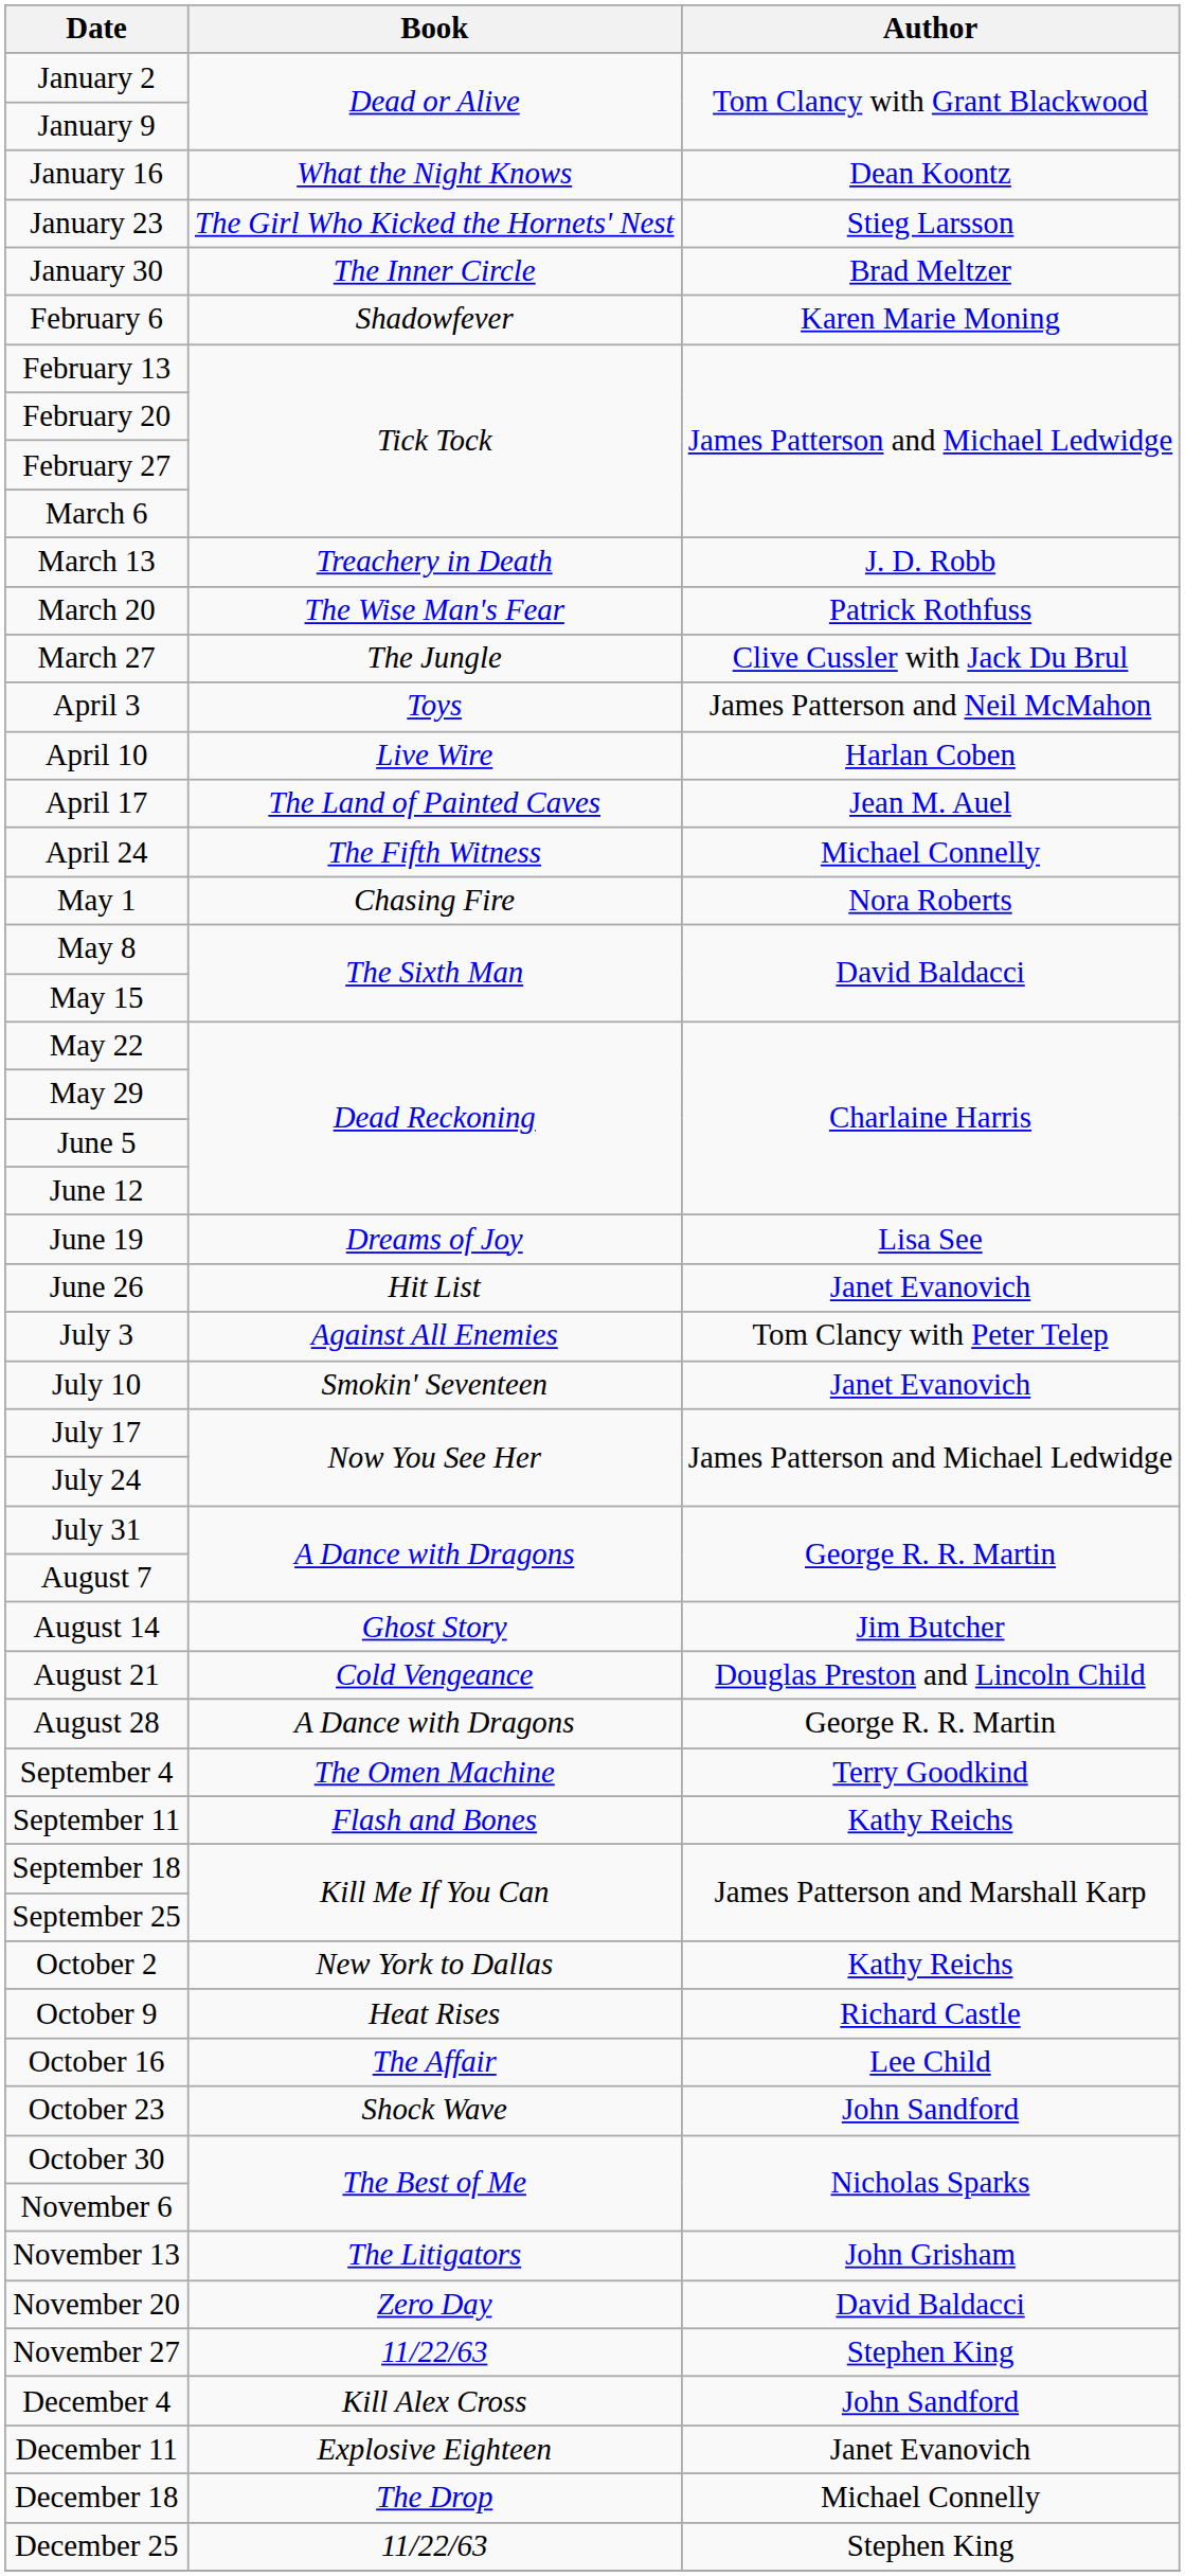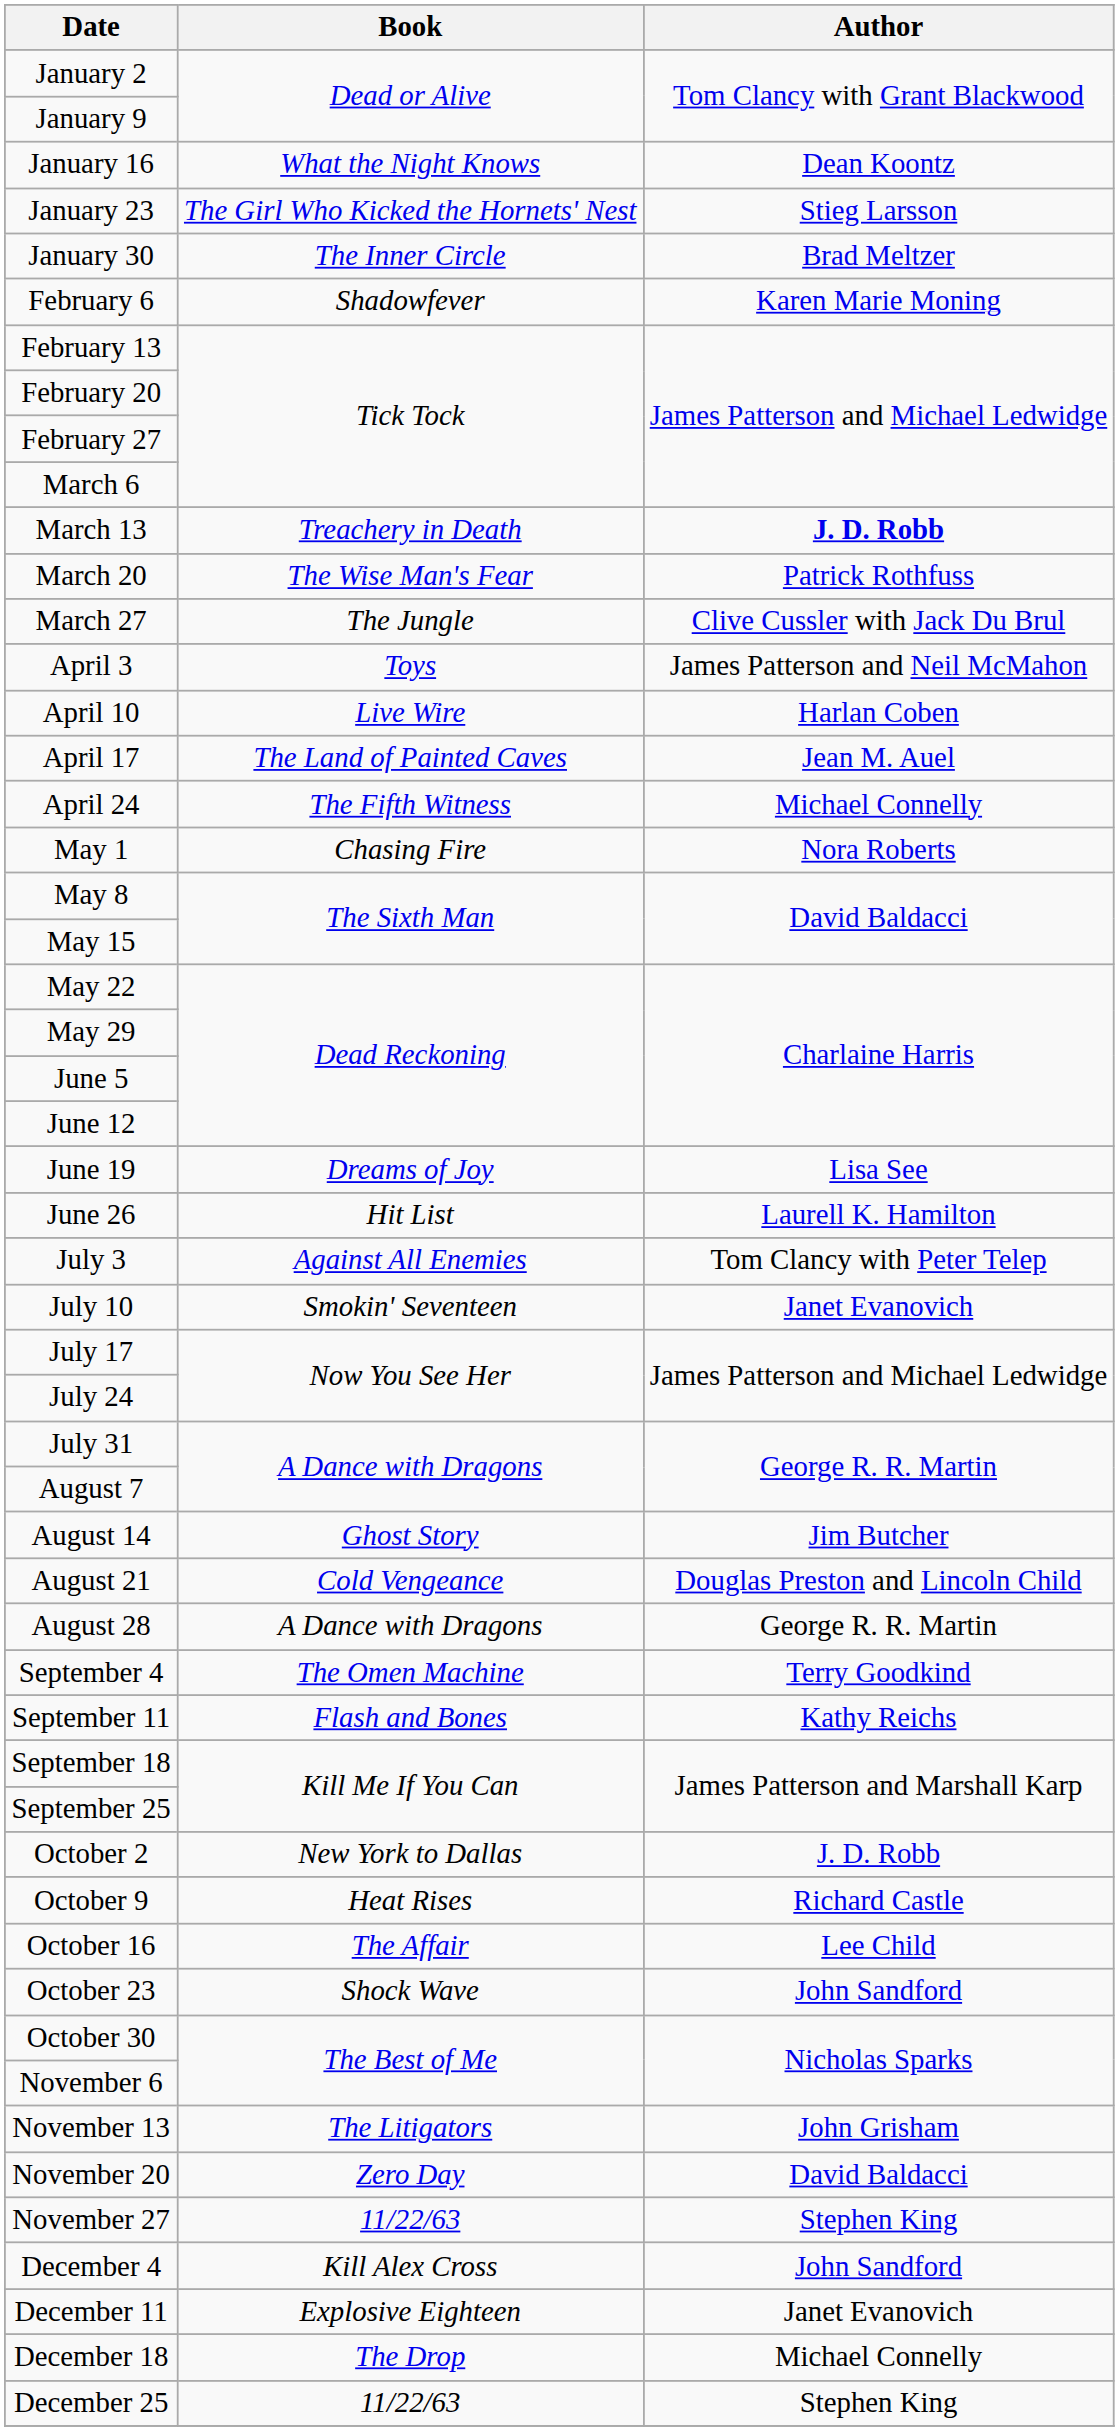March 13 | Author: normal -> bold
June 26 | Author: Janet Evanovich -> Laurell K. Hamilton
October 2 | Author: Kathy Reichs -> J. D. Robb
